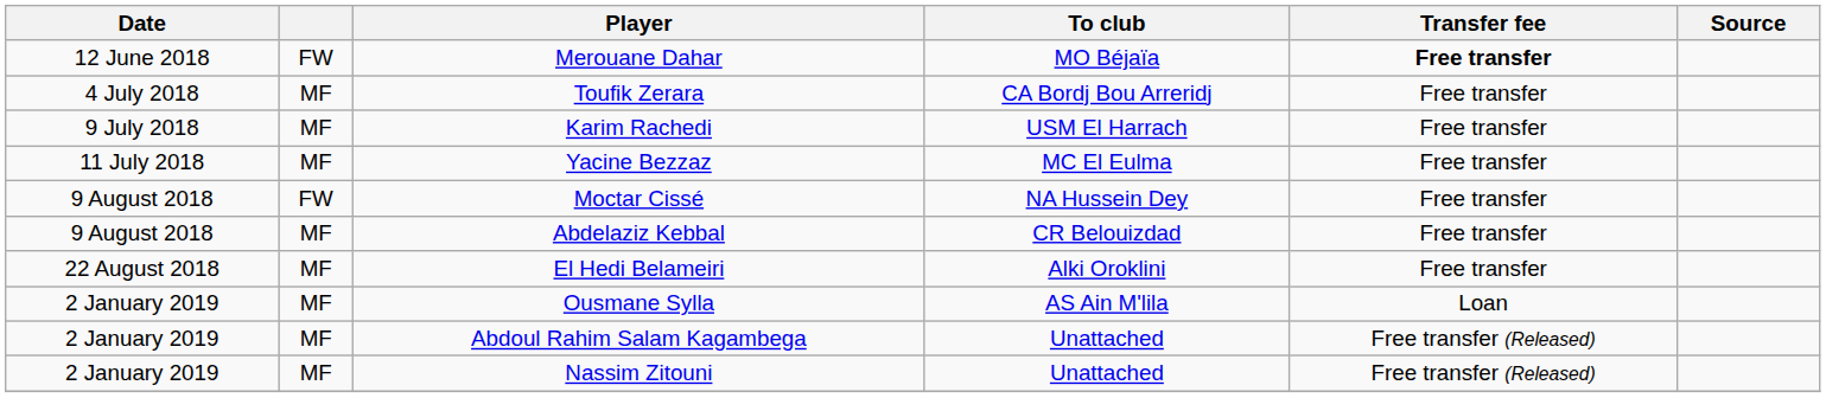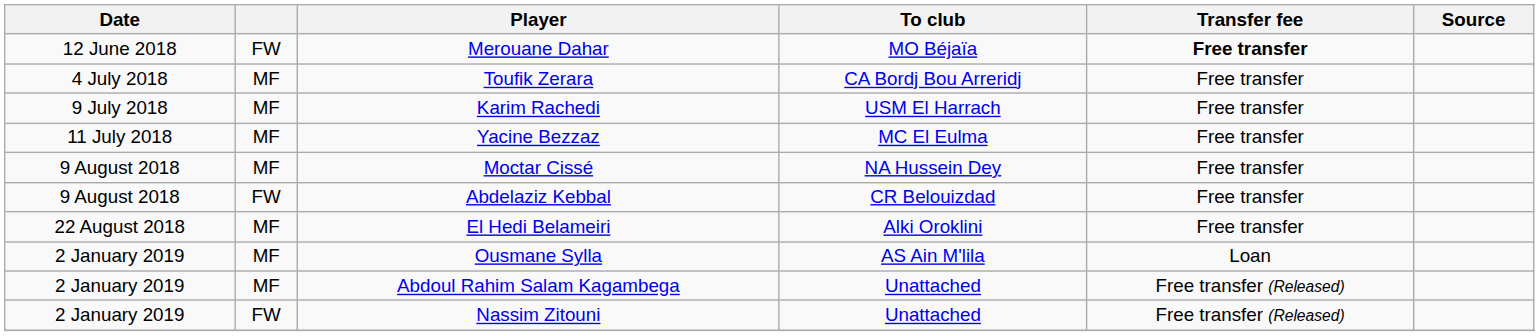Moctar Cissé | column 2: FW -> MF
Abdelaziz Kebbal | column 2: MF -> FW
Nassim Zitouni | column 2: MF -> FW
